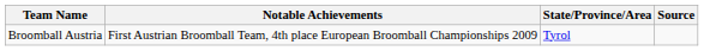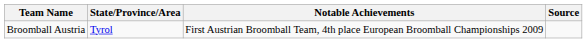columns swapped: State/Province/Area <-> Notable Achievements
